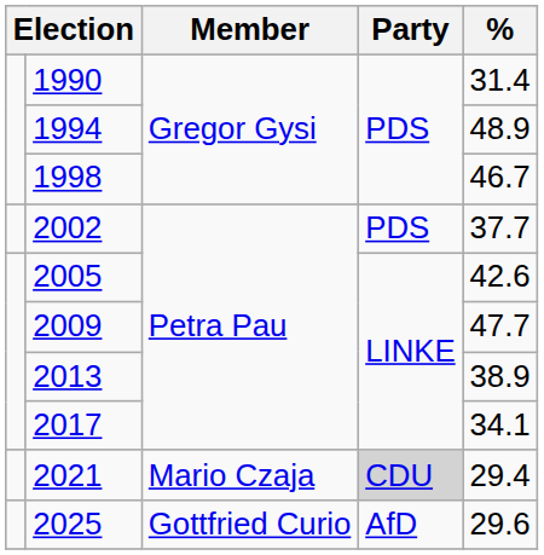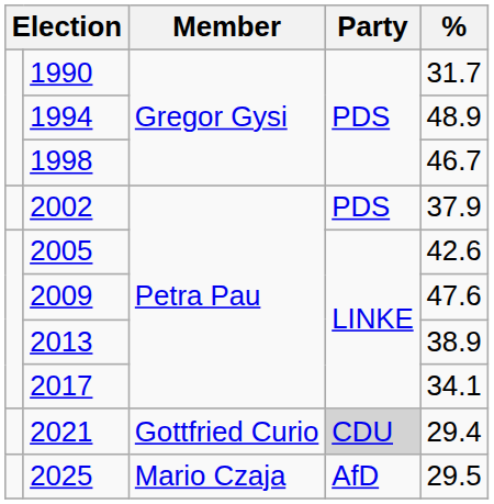1990 | %: 31.4 -> 31.7
2002 | %: 37.7 -> 37.9
2009 | %: 47.7 -> 47.6
2021 | Member: Mario Czaja -> Gottfried Curio
2025 | Member: Gottfried Curio -> Mario Czaja
2025 | %: 29.6 -> 29.5
